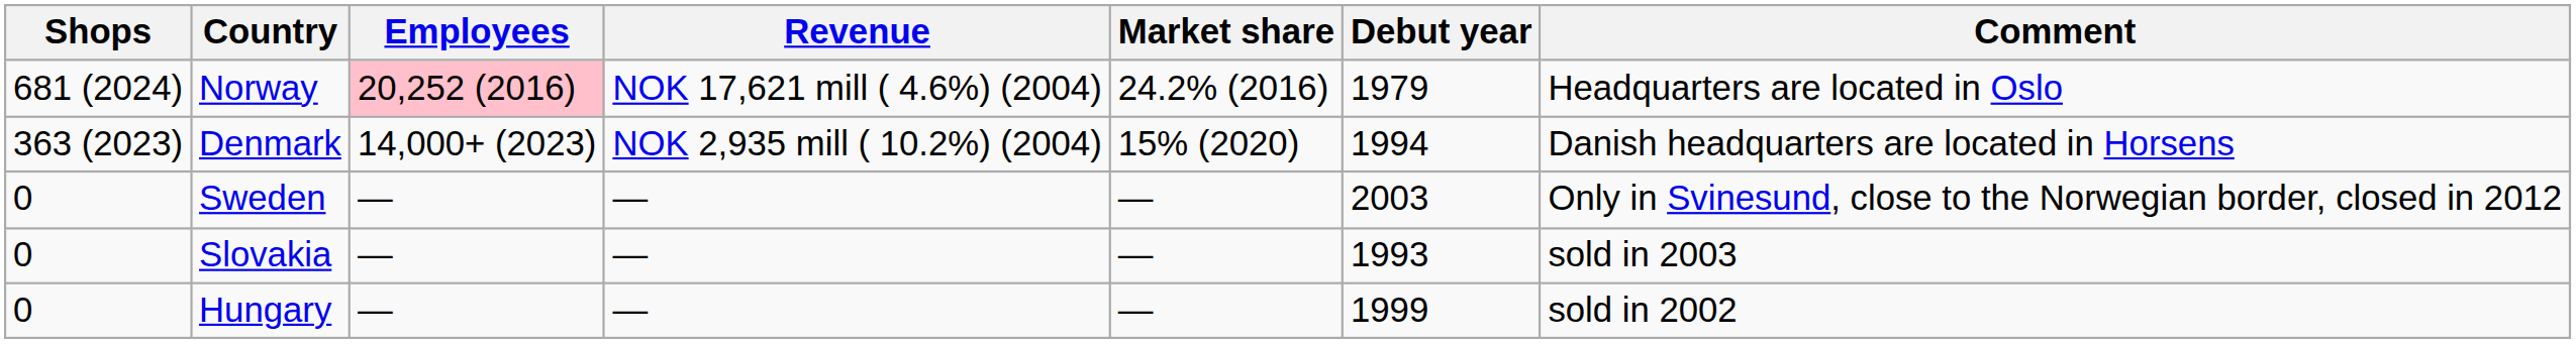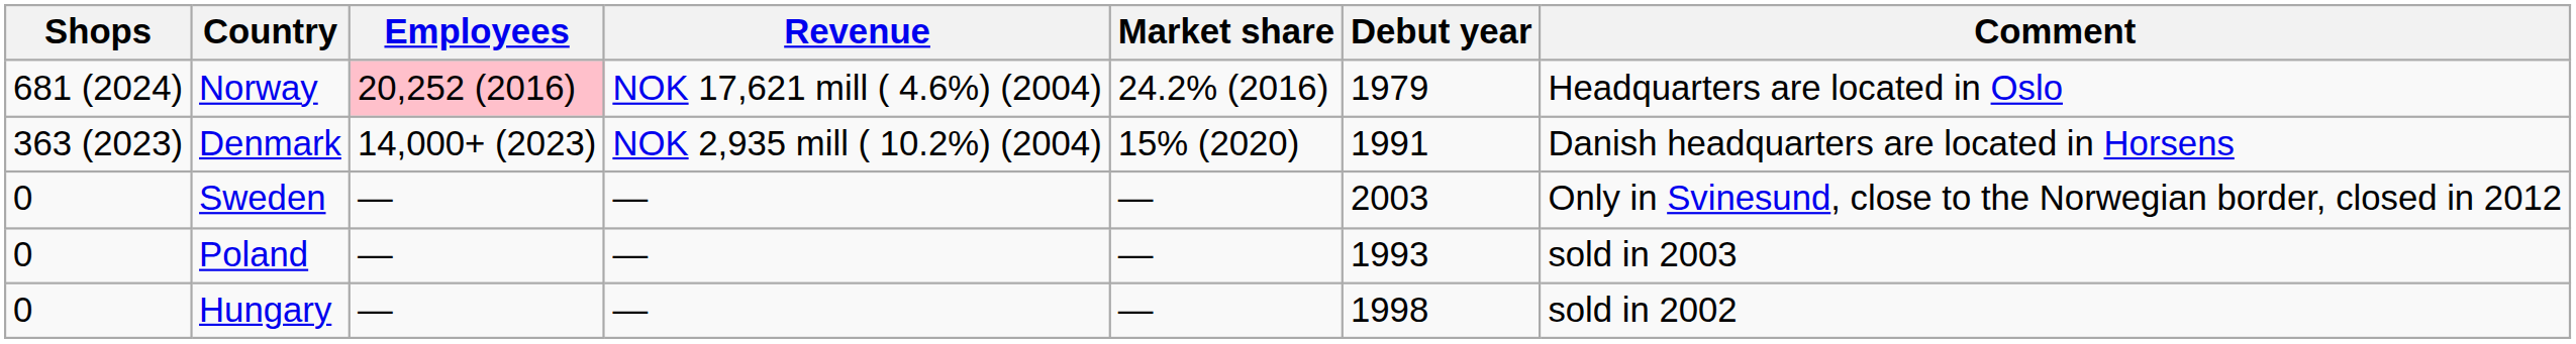Denmark | Debut year: 1994 -> 1991
- row: 0 | Slovakia | — | — | — | 1993 | sold in 2003
+ row: 0 | Poland | — | — | — | 1993 | sold in 2003
Hungary | Debut year: 1999 -> 1998
